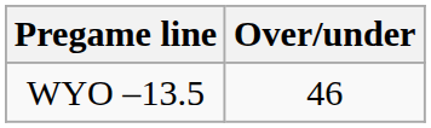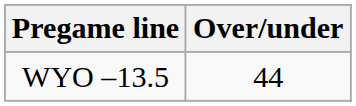WYO –13.5 | Over/under: 46 -> 44
